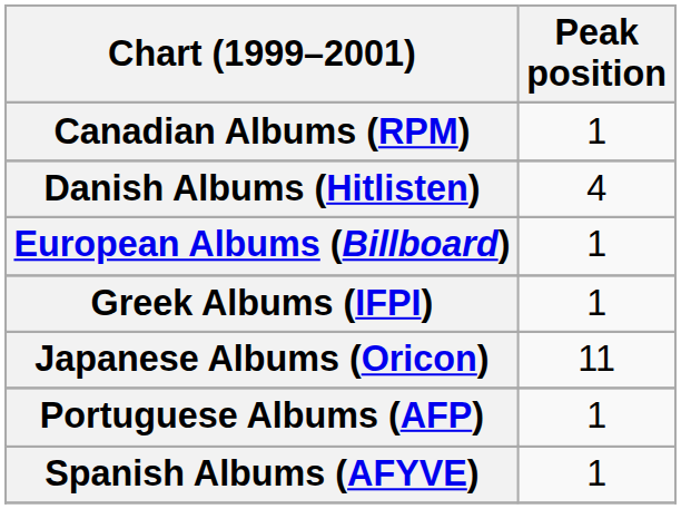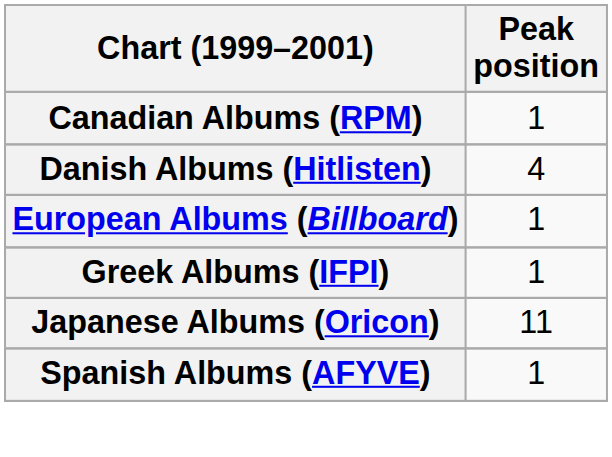- row: Portuguese Albums (AFP) | 1
